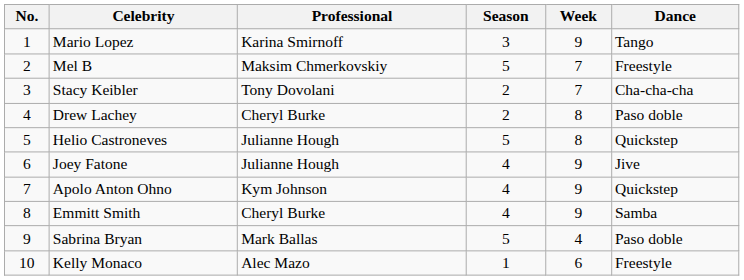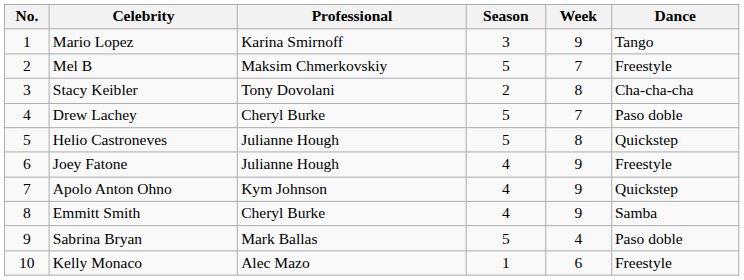Stacy Keibler | Week: 7 -> 8
Drew Lachey | Season: 2 -> 5
Drew Lachey | Week: 8 -> 7
Joey Fatone | Dance: Jive -> Freestyle
